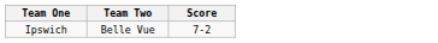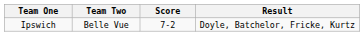+ column: Result | Doyle, Batchelor, Fricke, Kurtz
